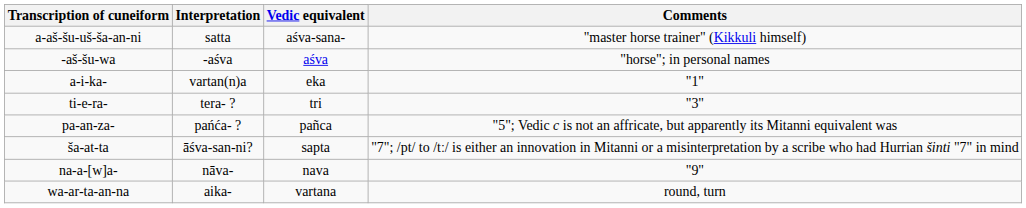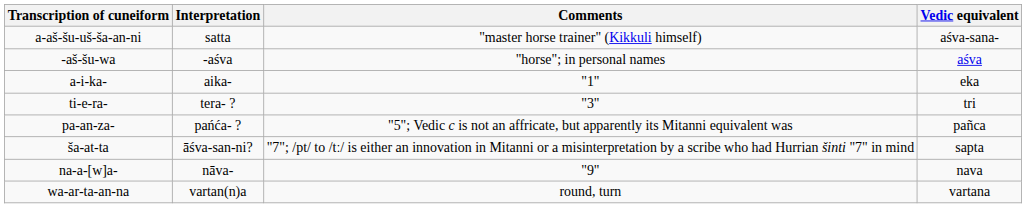columns swapped: Vedic equivalent <-> Comments
a-i-ka- | Interpretation: vartan(n)a -> aika-
wa-ar-ta-an-na | Interpretation: aika- -> vartan(n)a
